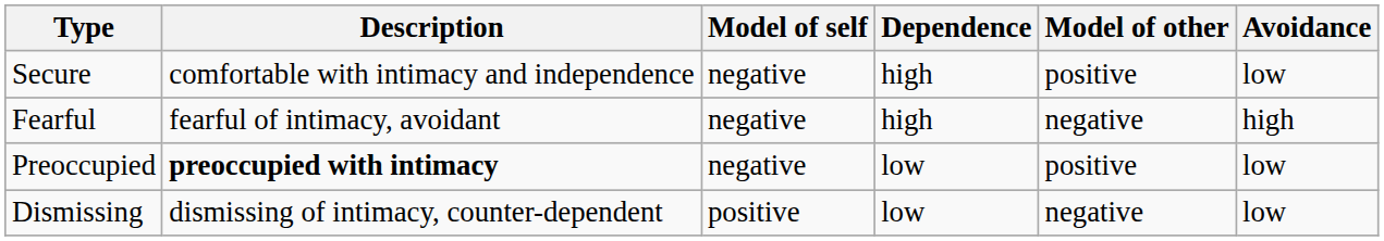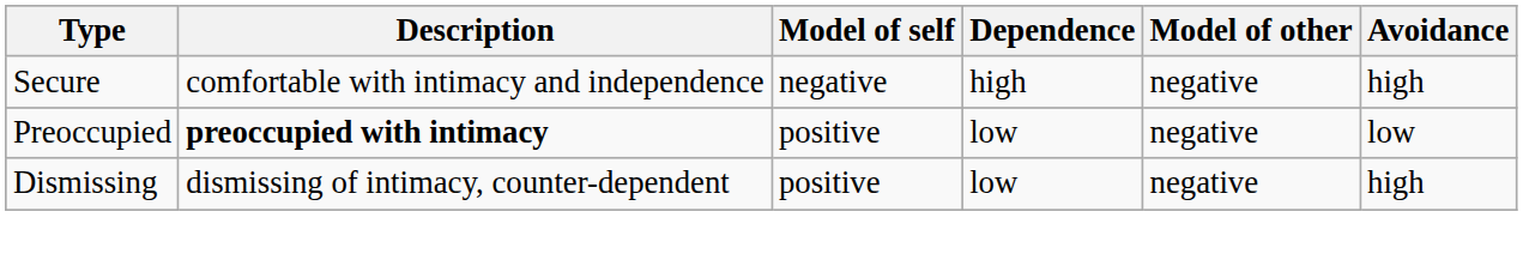Secure | Model of other: positive -> negative
Secure | Avoidance: low -> high
- row: Fearful | fearful of intimacy, avoidant | negative | high | negative | high
Preoccupied | Model of self: negative -> positive
Preoccupied | Model of other: positive -> negative
Dismissing | Avoidance: low -> high
